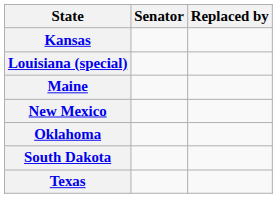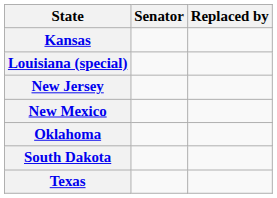- row: Maine
+ row: New Jersey
